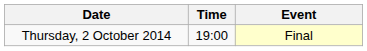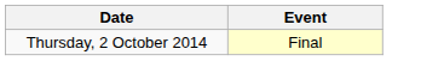- column: Time | 19:00
